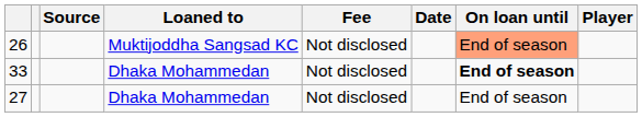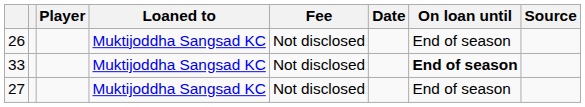columns swapped: Player <-> Source
26 | On loan until: lightsalmon background -> no background
33 | Loaned to: Dhaka Mohammedan -> Muktijoddha Sangsad KC
27 | Loaned to: Dhaka Mohammedan -> Muktijoddha Sangsad KC
